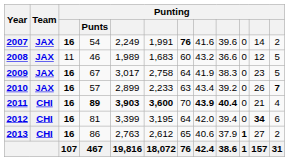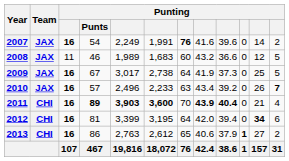2009 | column 6: 2,758 -> 2,738
2009 | column 9: 38.3 -> 37.3
2009 | column 11: 23 -> 25
2010 | column 5: 2,899 -> 2,496
